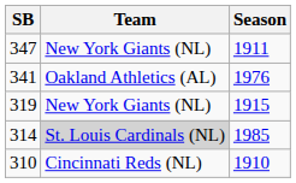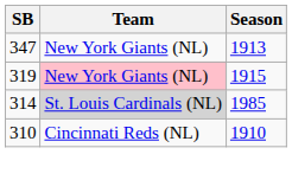347 | Season: 1911 -> 1913
- row: 341 | Oakland Athletics (AL) | 1976
319 | Team: no background -> pink background
